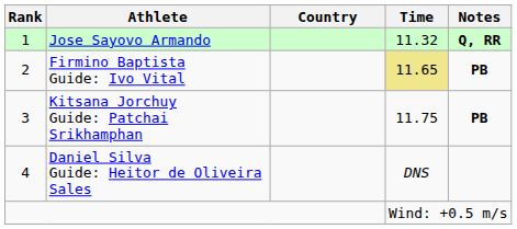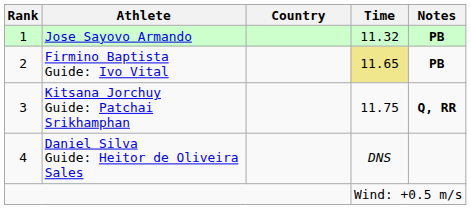Jose Sayovo Armando | Notes: Q, RR -> PB
Kitsana Jorchuy Guide: Patchai Srikhamphan | Notes: PB -> Q, RR
